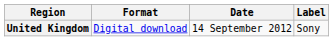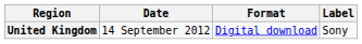columns swapped: Date <-> Format
